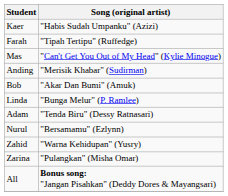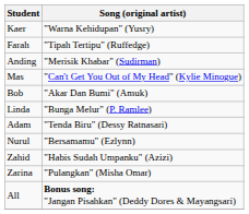Kaer | Song (original artist): "Habis Sudah Umpanku" (Azizi) -> "Warna Kehidupan" (Yusry)
rows swapped: Anding <-> Mas
Zahid | Song (original artist): "Warna Kehidupan" (Yusry) -> "Habis Sudah Umpanku" (Azizi)
